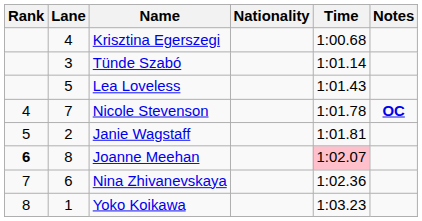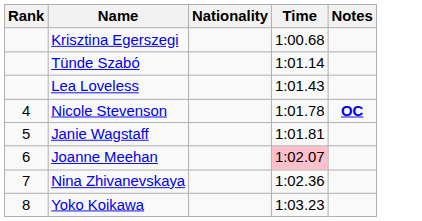- column: Lane | 4 | 3 | 5 | 7 | 2 | 8 | 6 | 1
Joanne Meehan | Rank: bold -> normal
